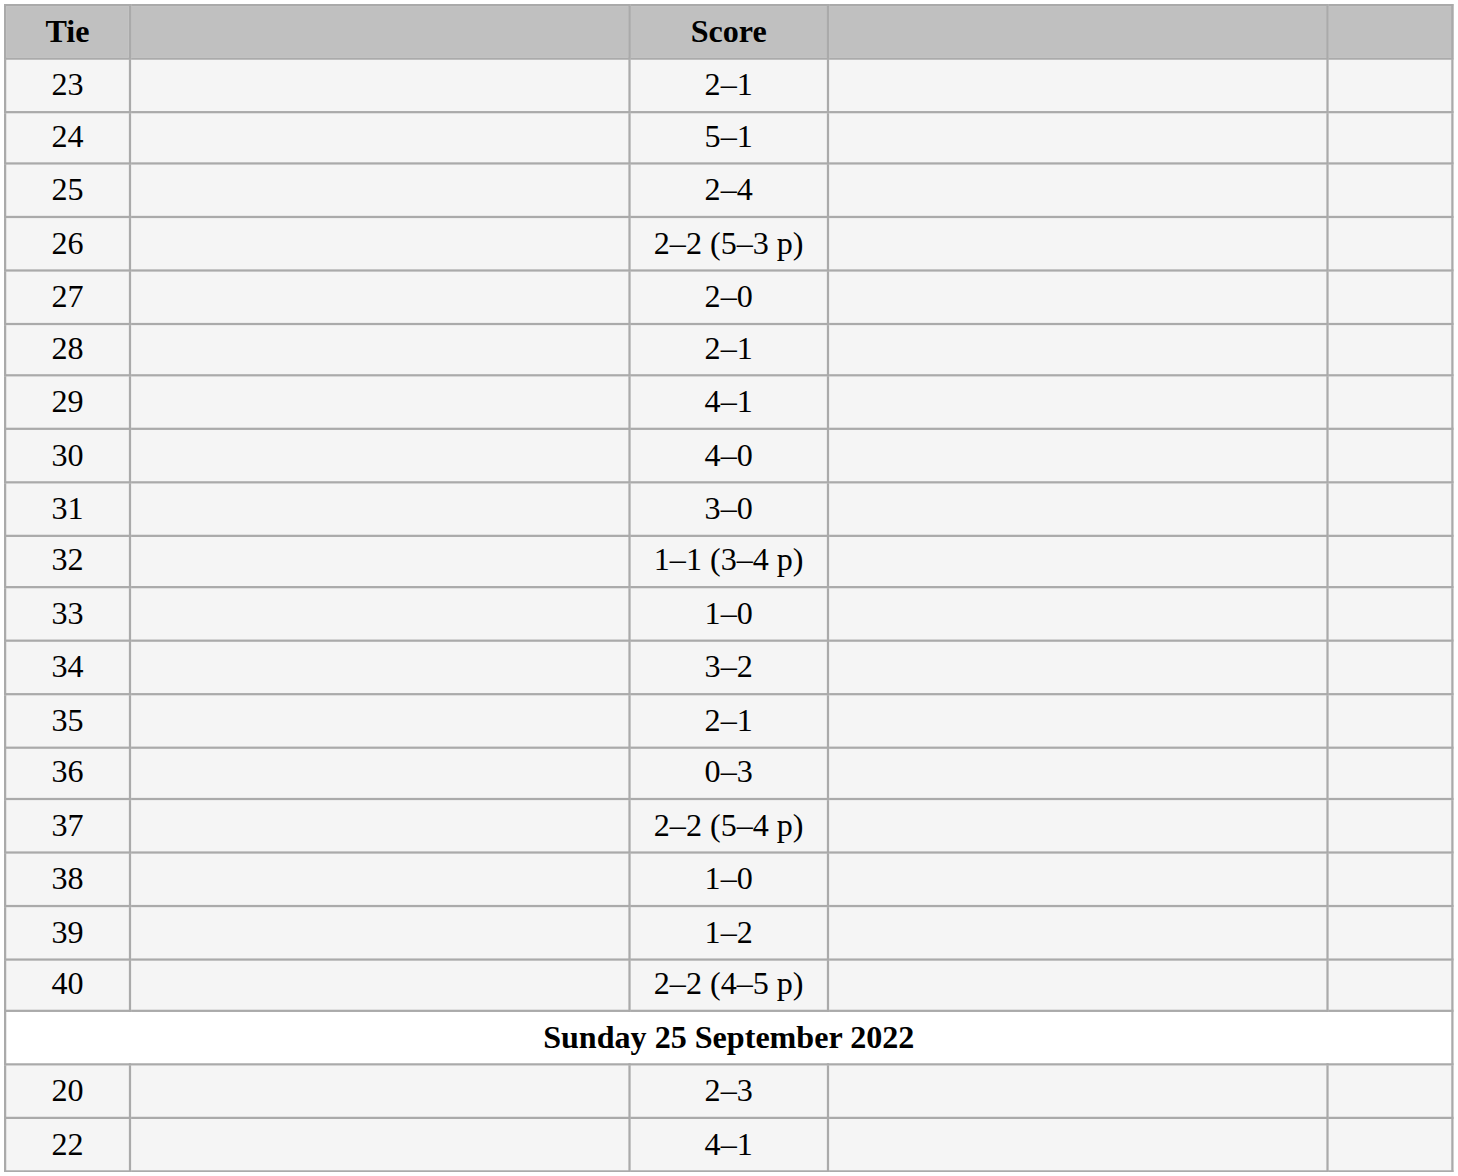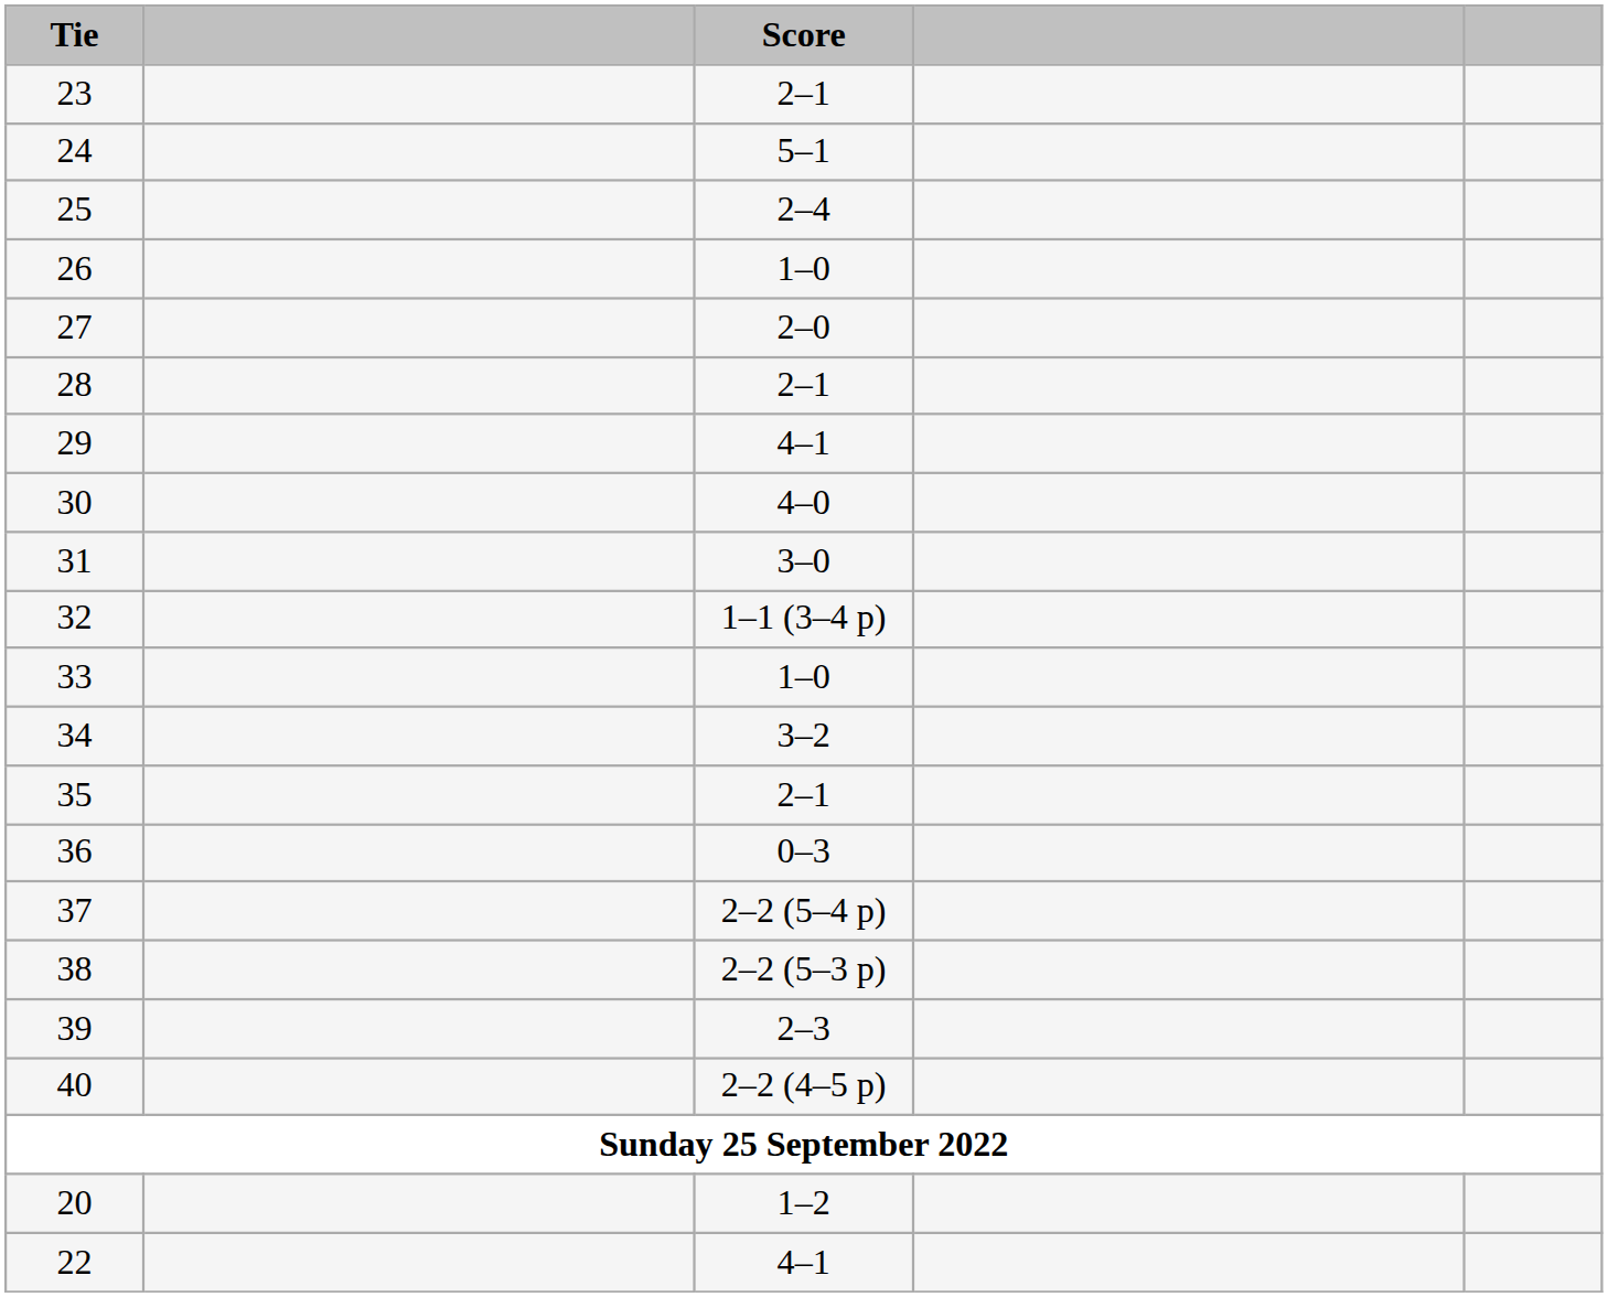26 | Score: 2–2 (5–3 p) -> 1–0
38 | Score: 1–0 -> 2–2 (5–3 p)
39 | Score: 1–2 -> 2–3
20 | Score: 2–3 -> 1–2
